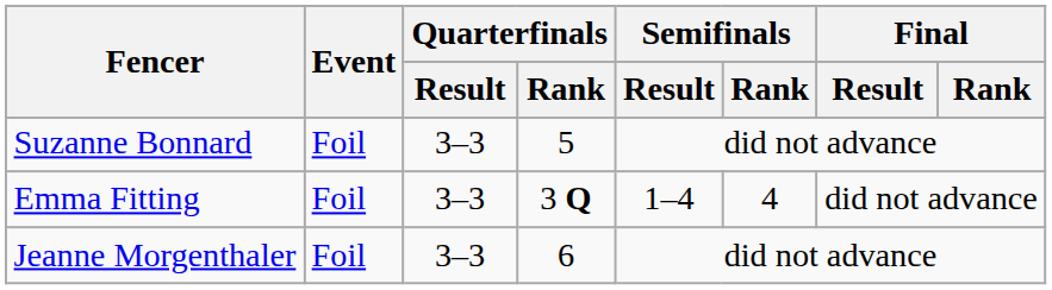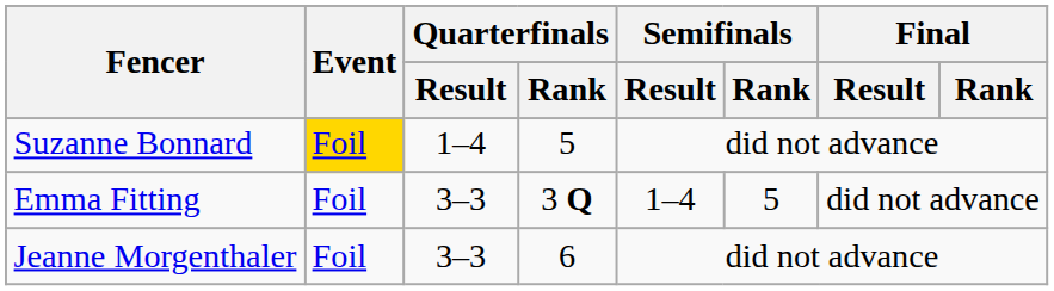Suzanne Bonnard | Event: no background -> gold background
Suzanne Bonnard | Quarterfinals / Result: 3–3 -> 1–4
Emma Fitting | Semifinals / Rank: 4 -> 5
